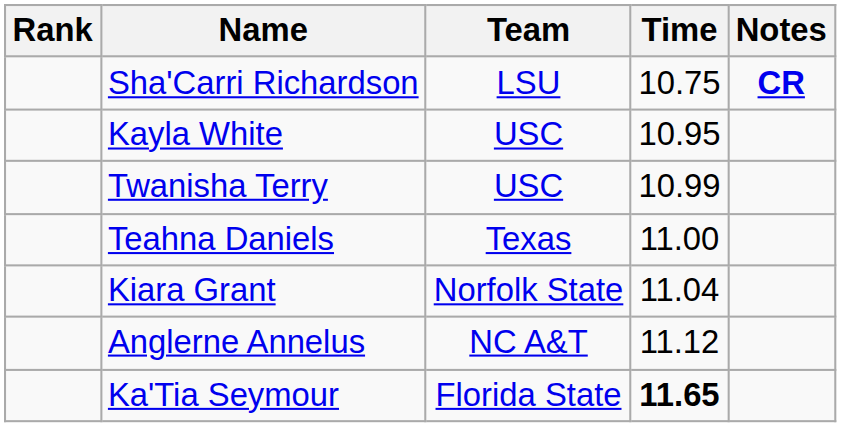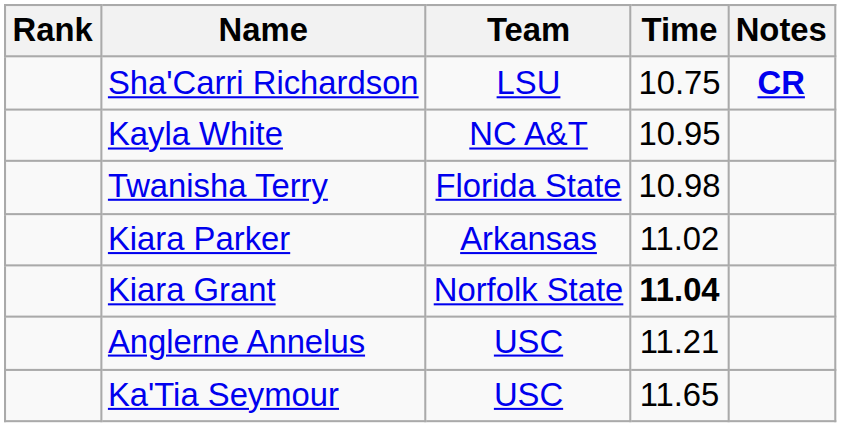Kayla White | Team: USC -> NC A&T
Twanisha Terry | Team: USC -> Florida State
Twanisha Terry | Time: 10.99 -> 10.98
- row: Teahna Daniels | Texas | 11.00
+ row: Kiara Parker | Arkansas | 11.02
Kiara Grant | Time: normal -> bold
Anglerne Annelus | Team: NC A&T -> USC
Anglerne Annelus | Time: 11.12 -> 11.21
Ka'Tia Seymour | Team: Florida State -> USC
Ka'Tia Seymour | Time: bold -> normal
